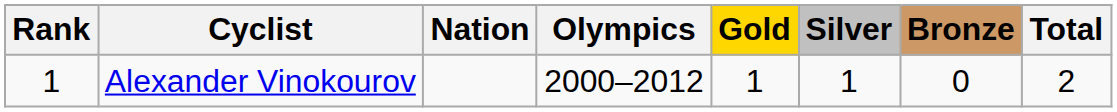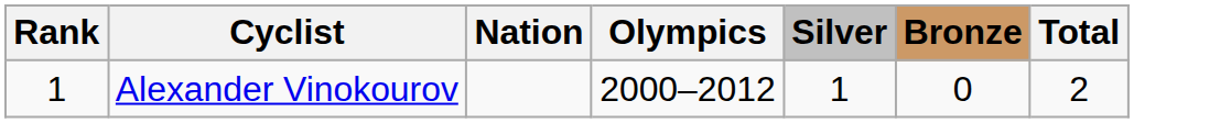- column: Gold | 1
